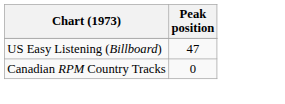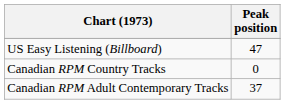+ row: Canadian RPM Adult Contemporary Tracks | 37
